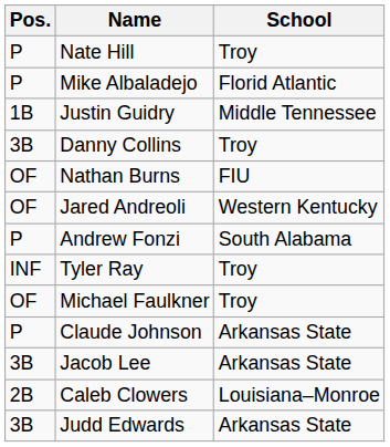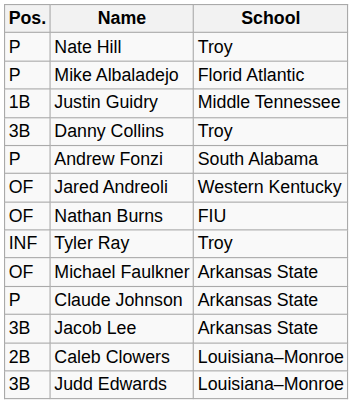rows swapped: Andrew Fonzi <-> Nathan Burns
Michael Faulkner | School: Troy -> Arkansas State
Judd Edwards | School: Arkansas State -> Louisiana–Monroe
